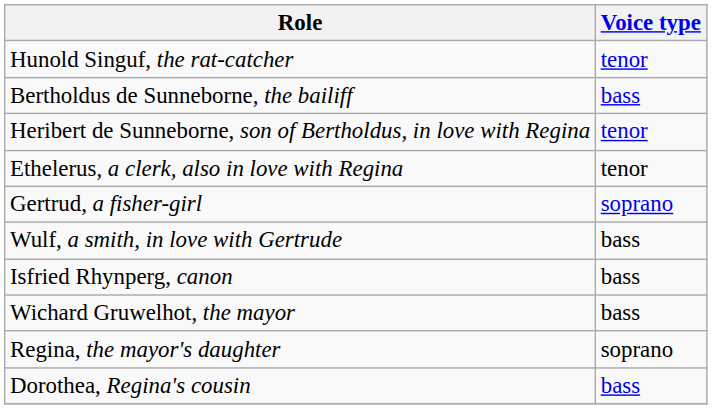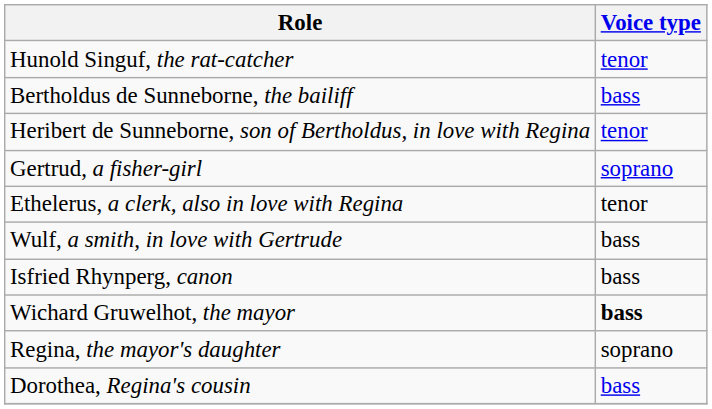rows swapped: Ethelerus, a clerk, also in love with Regina <-> Gertrud, a fisher-girl
Wichard Gruwelhot, the mayor | Voice type: normal -> bold
